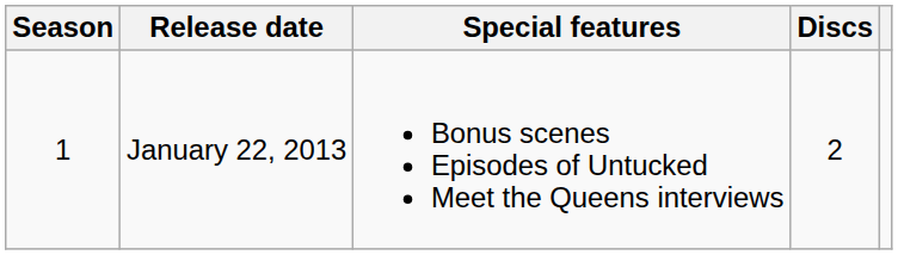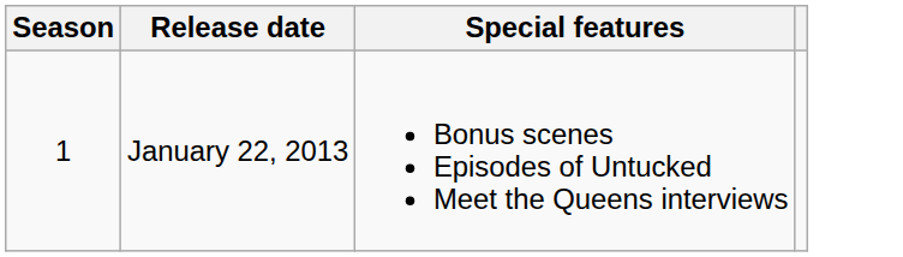- column: Discs | 2
